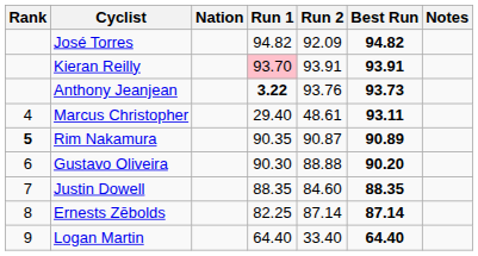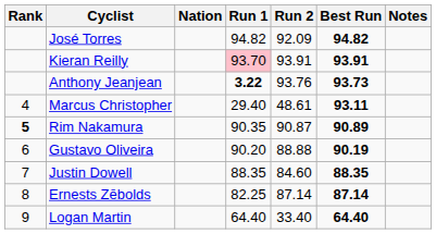Gustavo Oliveira | Run 1: 90.30 -> 90.20
Gustavo Oliveira | Best Run: 90.20 -> 90.19
